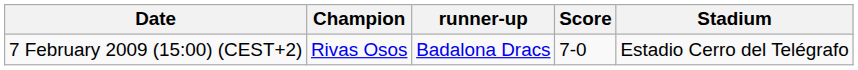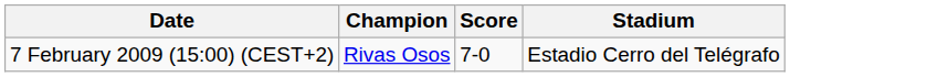- column: runner-up | Badalona Dracs
